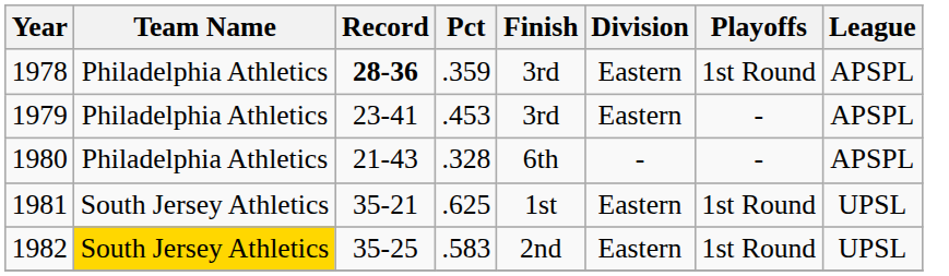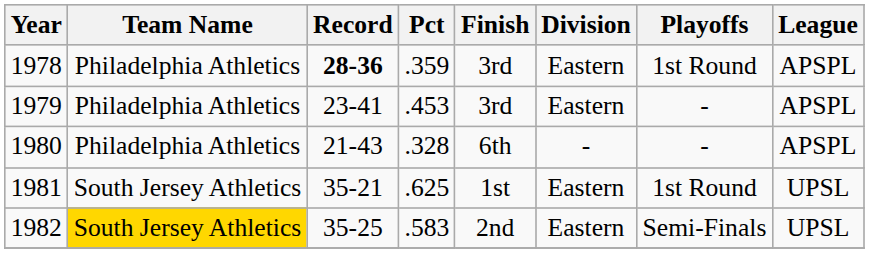1982 | Playoffs: 1st Round -> Semi-Finals
